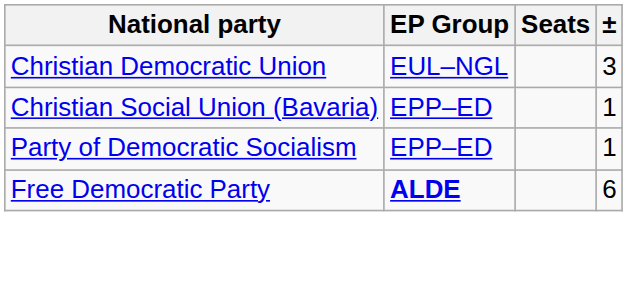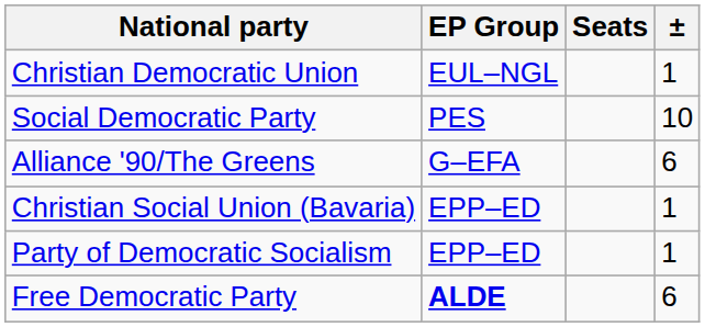Christian Democratic Union | ±: 3 -> 1
+ row: Social Democratic Party | PES | 10
+ row: Alliance '90/The Greens | G–EFA | 6
